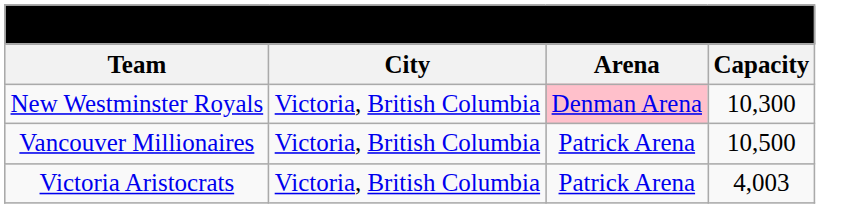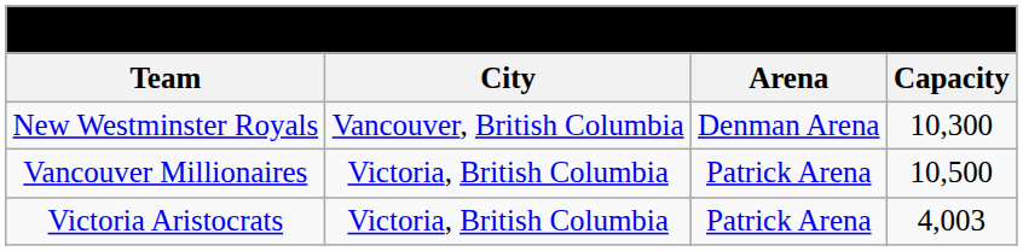New Westminster Royals | City: Victoria, British Columbia -> Vancouver, British Columbia
New Westminster Royals | Arena: pink background -> no background
